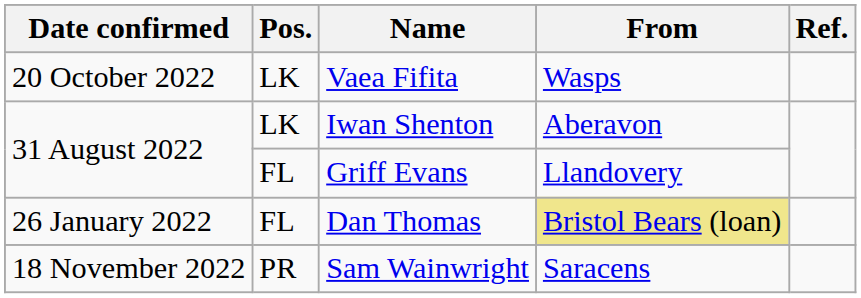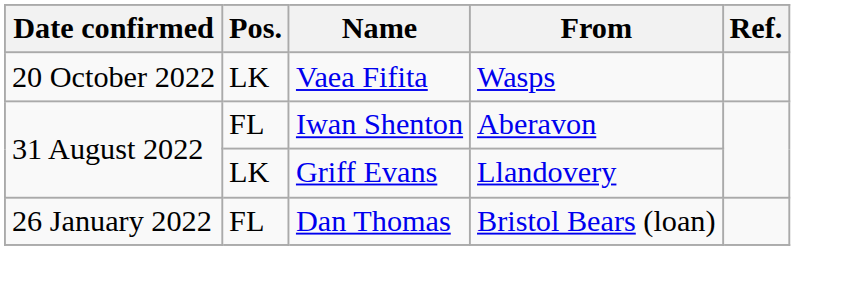Iwan Shenton | Pos.: LK -> FL
Griff Evans | Pos.: FL -> LK
Dan Thomas | From: khaki background -> no background
- row: 18 November 2022 | PR | Sam Wainwright | Saracens
